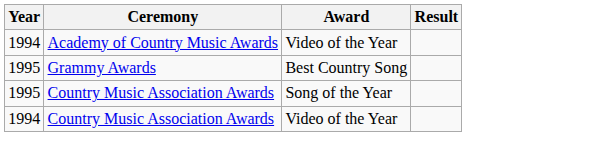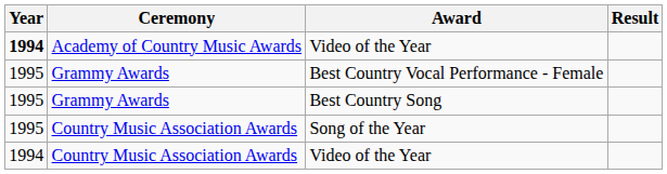Academy of Country Music Awards / Video of the Year | Year: normal -> bold
+ row: 1995 | Grammy Awards | Best Country Vocal Performance - Female
